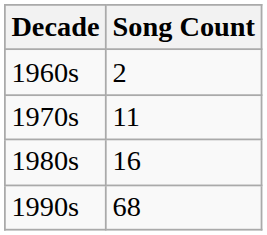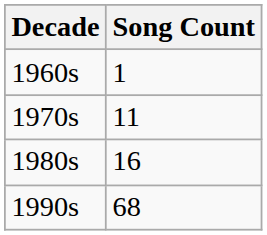1960s | Song Count: 2 -> 1
